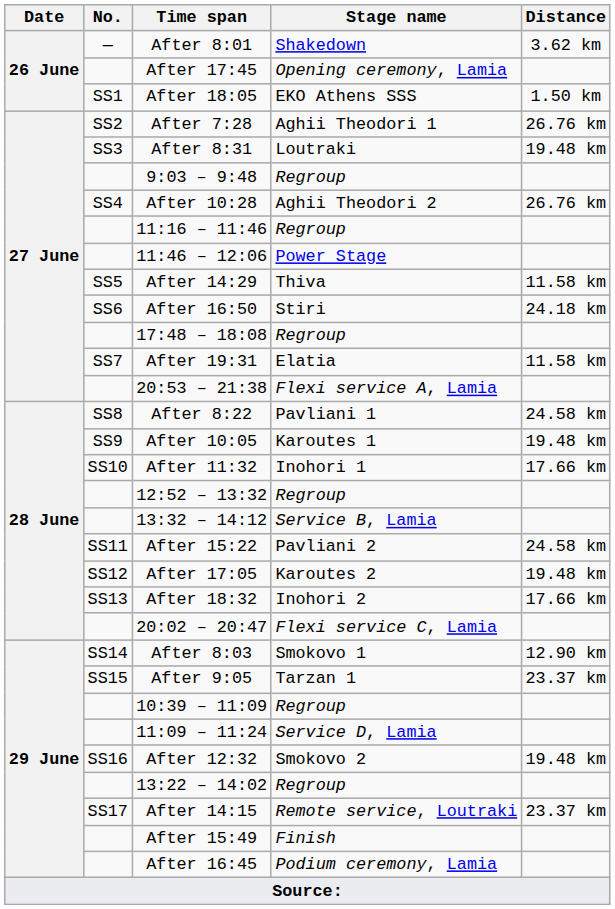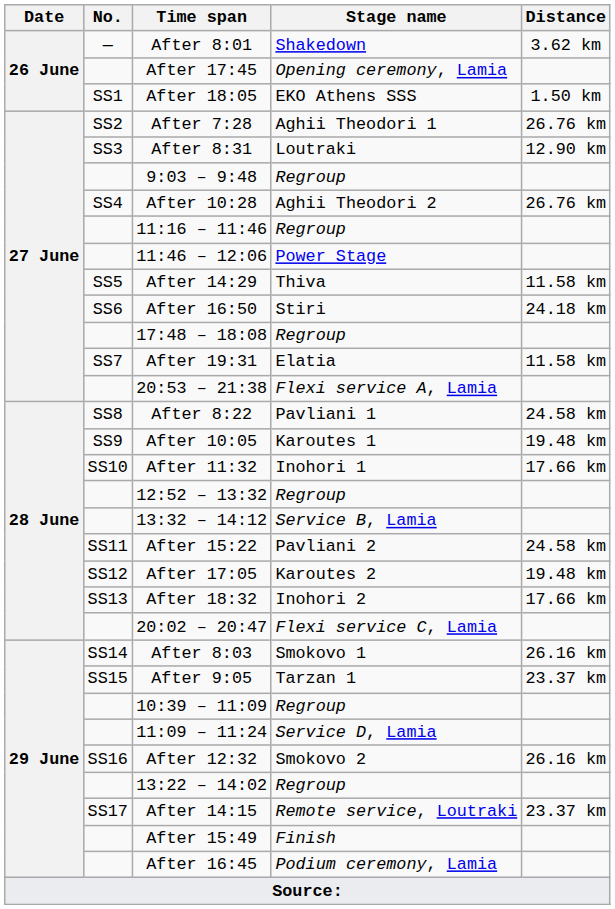After 8:31 | Distance: 19.48 km -> 12.90 km
After 8:03 | Distance: 12.90 km -> 26.16 km
After 12:32 | Distance: 19.48 km -> 26.16 km
